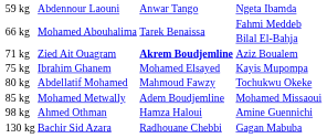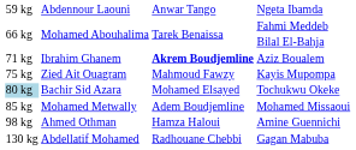Aziz Boualem | column 2: Zied Ait Ouagram -> Ibrahim Ghanem
Kayis Mupompa | column 2: Ibrahim Ghanem -> Zied Ait Ouagram
Kayis Mupompa | column 3: Mohamed Elsayed -> Mahmoud Fawzy
Tochukwu Okeke | column 1: no background -> lightblue background
Tochukwu Okeke | column 2: Abdellatif Mohamed -> Bachir Sid Azara
Tochukwu Okeke | column 3: Mahmoud Fawzy -> Mohamed Elsayed
Gagan Mabuba | column 2: Bachir Sid Azara -> Abdellatif Mohamed
